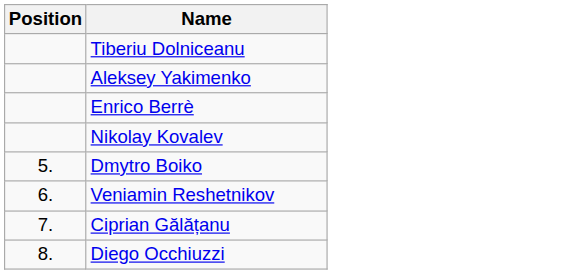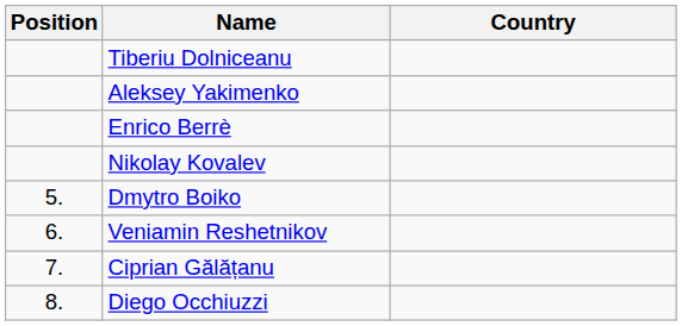+ column: Country
